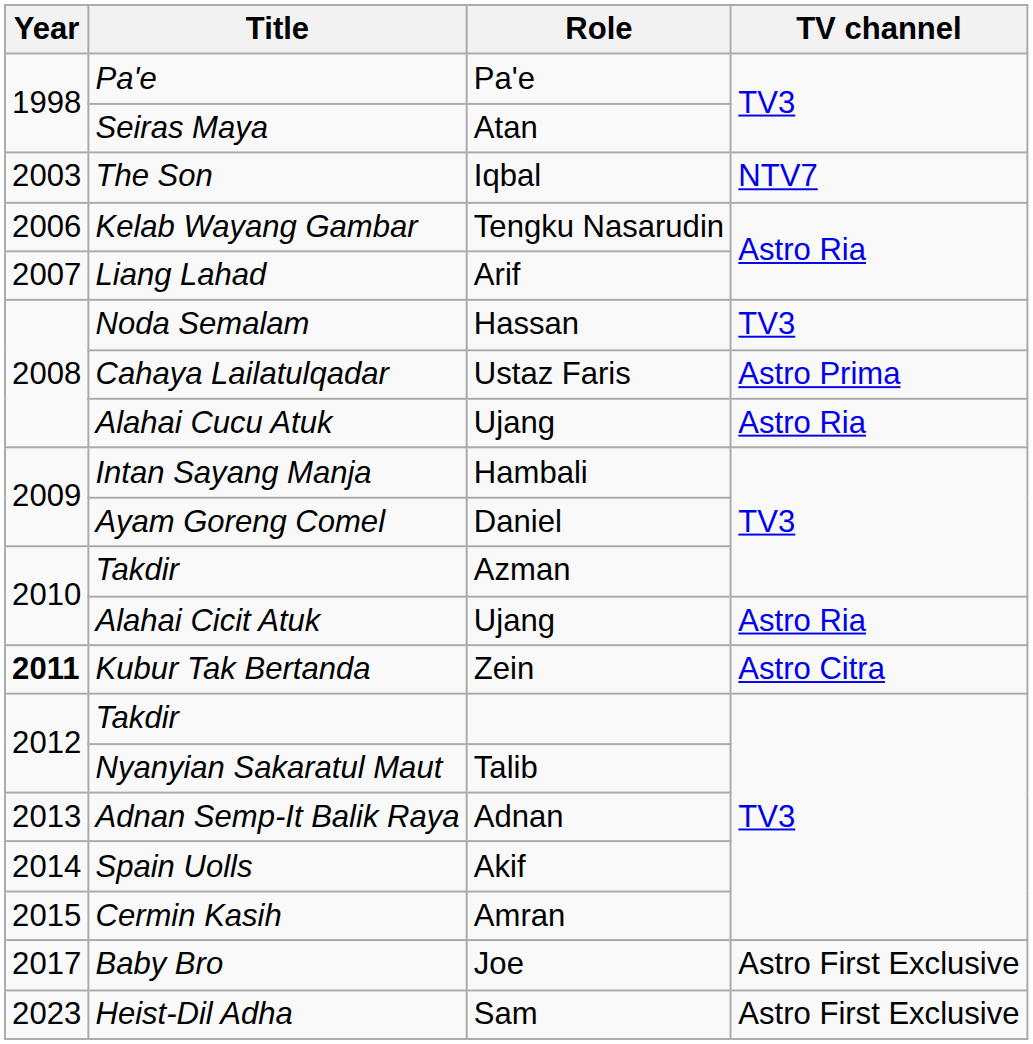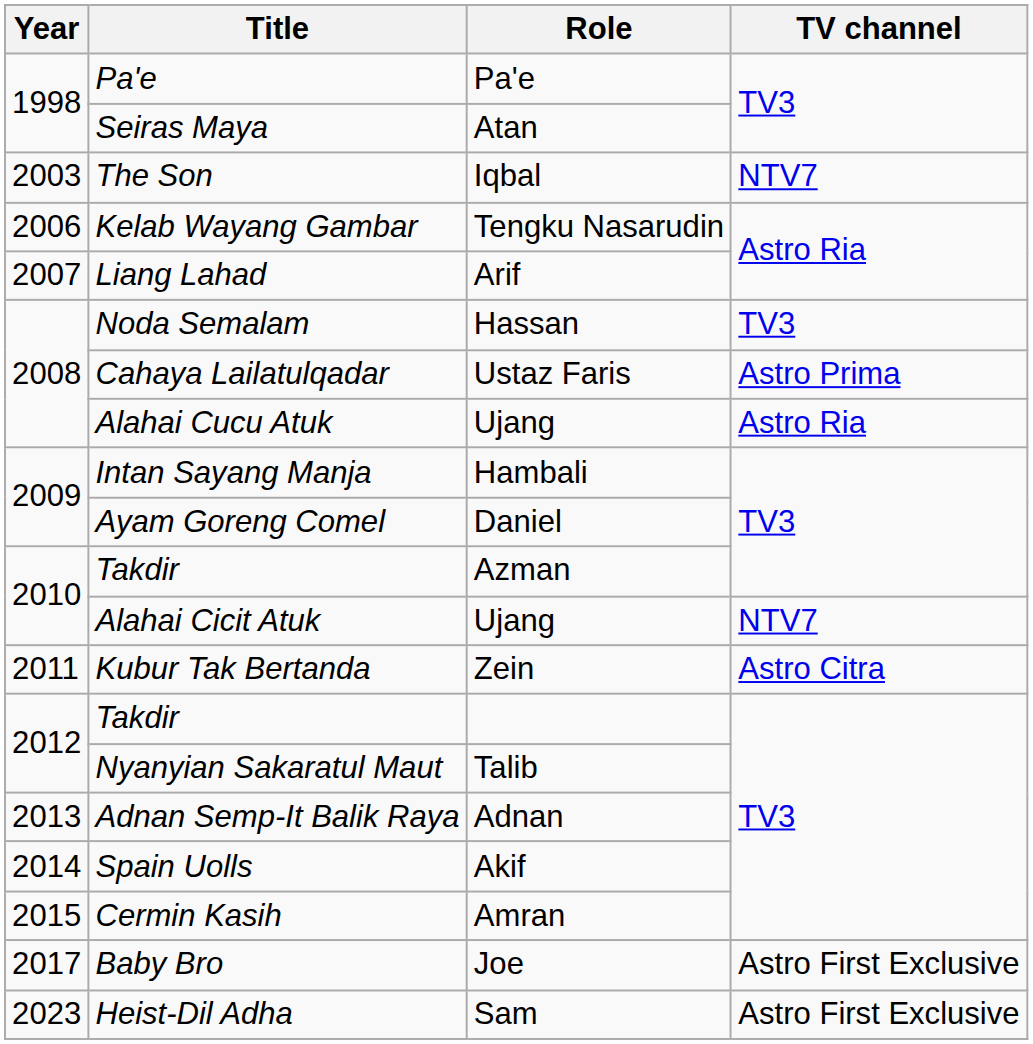Alahai Cicit Atuk | TV channel: Astro Ria -> NTV7
Kubur Tak Bertanda | Year: bold -> normal
